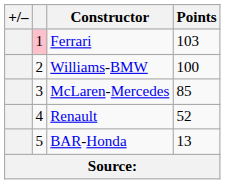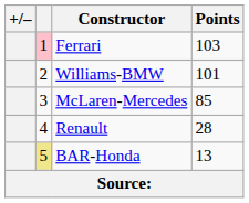Williams-BMW | Points: 100 -> 101
Renault | Points: 52 -> 28
BAR-Honda | column 2: no background -> khaki background
